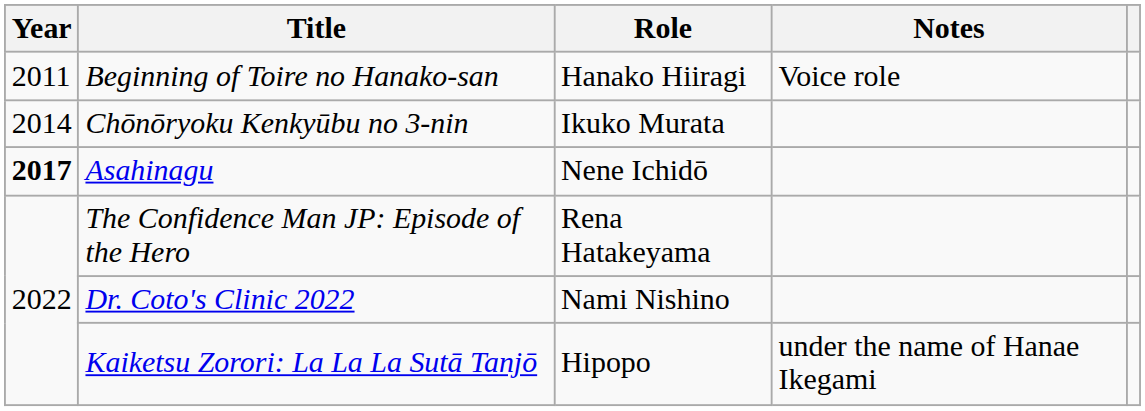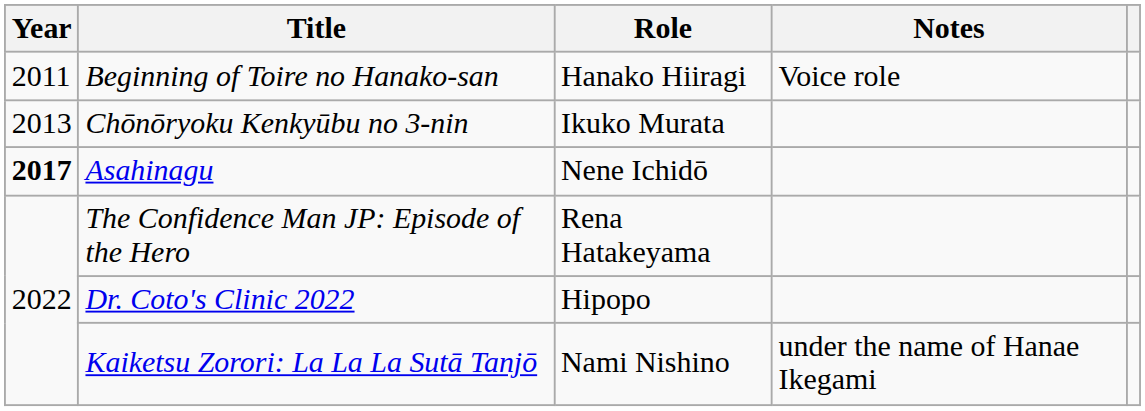Chōnōryoku Kenkyūbu no 3-nin | Year: 2014 -> 2013
Dr. Coto's Clinic 2022 | Role: Nami Nishino -> Hipopo
Kaiketsu Zorori: La La La Sutā Tanjō | Role: Hipopo -> Nami Nishino
